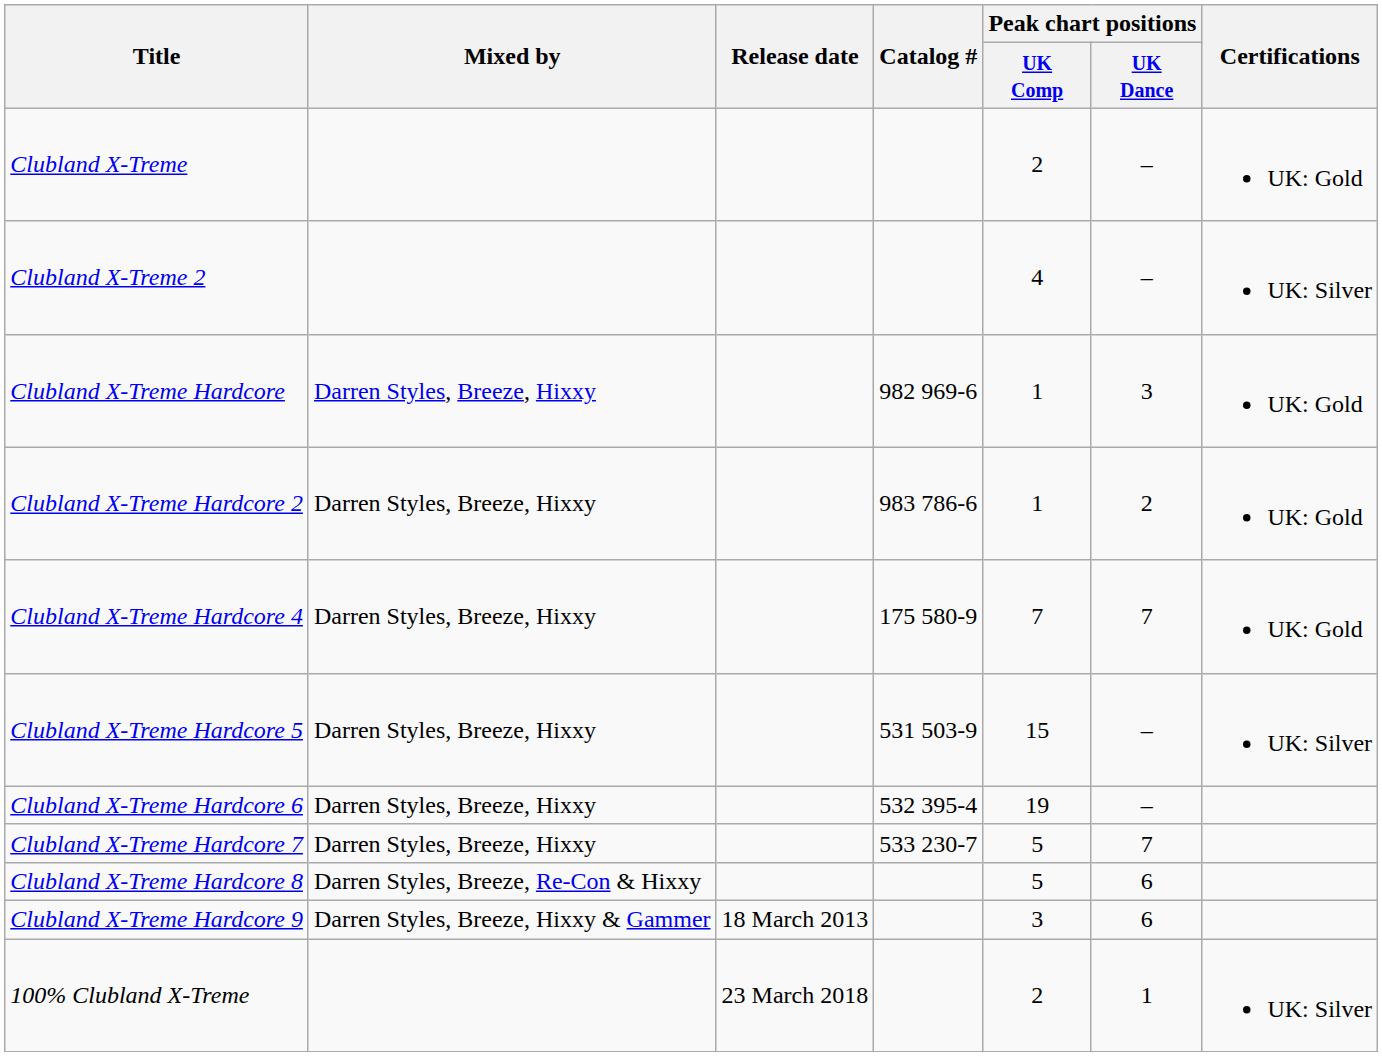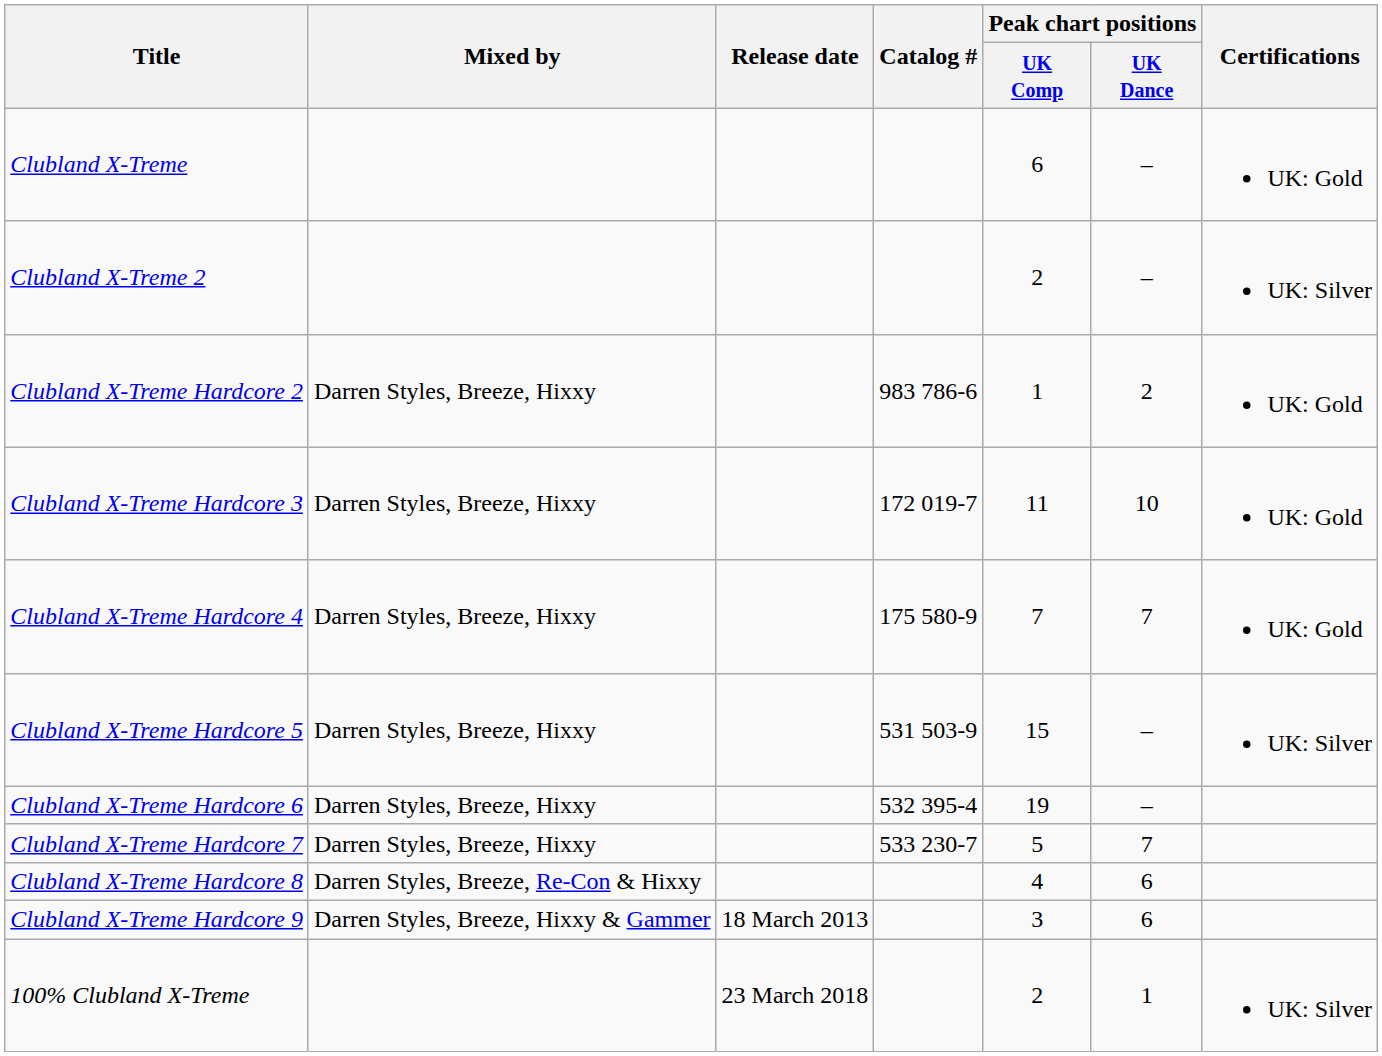Clubland X-Treme | Peak chart positions / UK Comp: 2 -> 6
Clubland X-Treme 2 | Peak chart positions / UK Comp: 4 -> 2
- row: Clubland X-Treme Hardcore | Darren Styles, Breeze, Hixxy | 982 969-6 | 1 | 3 | UK: Gold
+ row: Clubland X-Treme Hardcore 3 | Darren Styles, Breeze, Hixxy | 172 019-7 | 11 | 10 | UK: Gold
Clubland X-Treme Hardcore 8 | Peak chart positions / UK Comp: 5 -> 4
